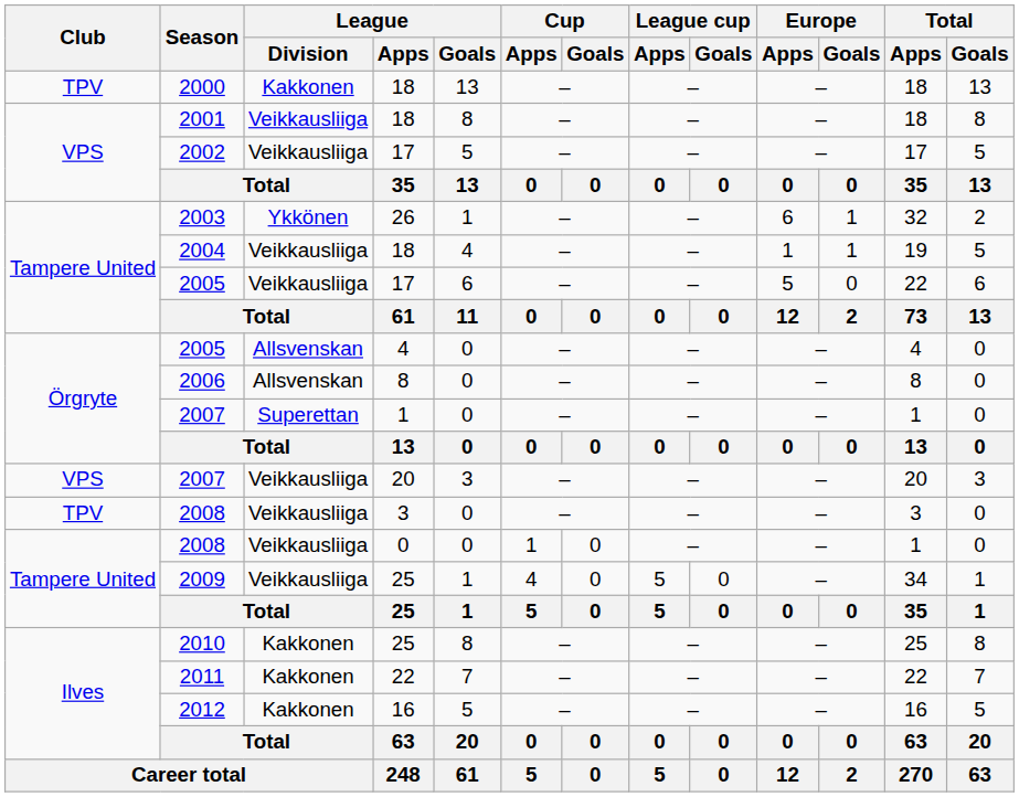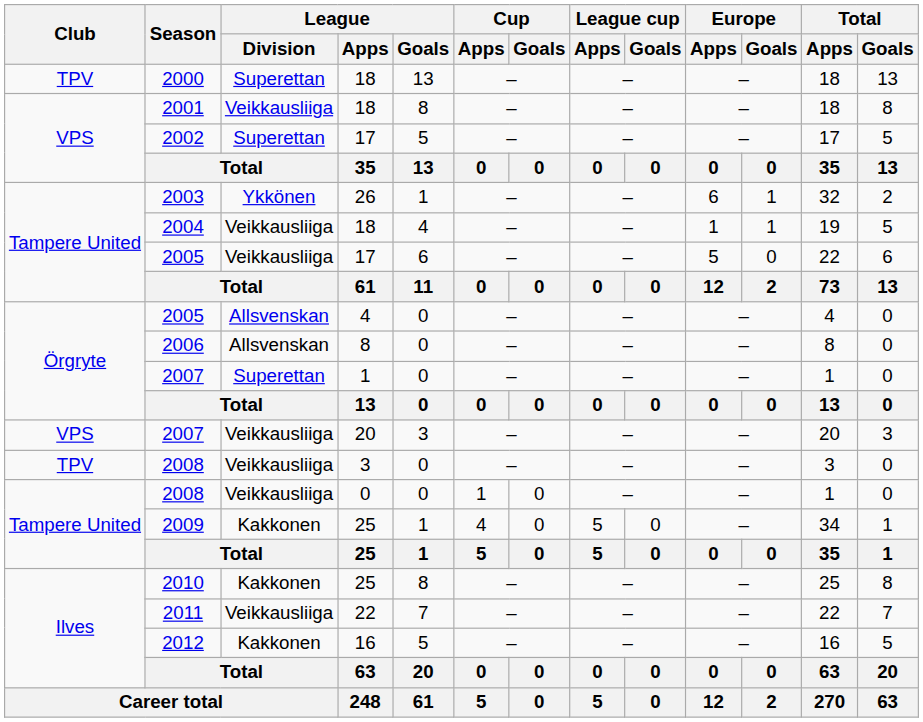2000 | League / Division: Kakkonen -> Superettan
2002 | League / Division: Veikkausliiga -> Superettan
2009 | League / Division: Veikkausliiga -> Kakkonen
2011 | League / Division: Kakkonen -> Veikkausliiga
